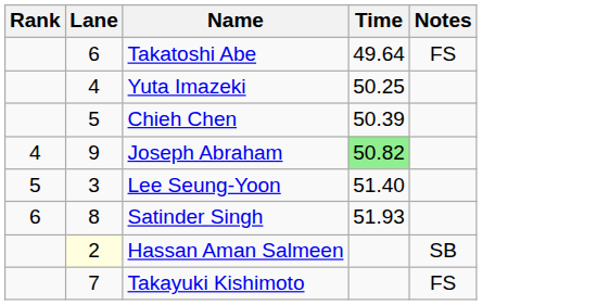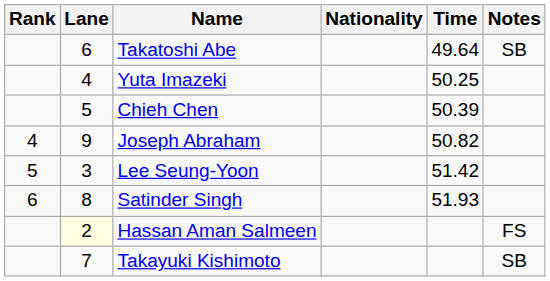+ column: Nationality
Takatoshi Abe | Notes: FS -> SB
Joseph Abraham | Time: lightgreen background -> no background
Lee Seung-Yoon | Time: 51.40 -> 51.42
Hassan Aman Salmeen | Notes: SB -> FS
Takayuki Kishimoto | Notes: FS -> SB
